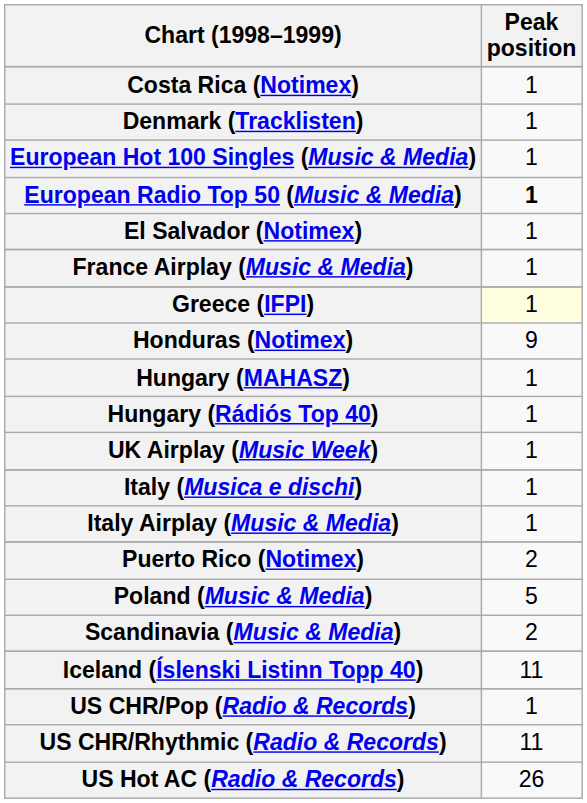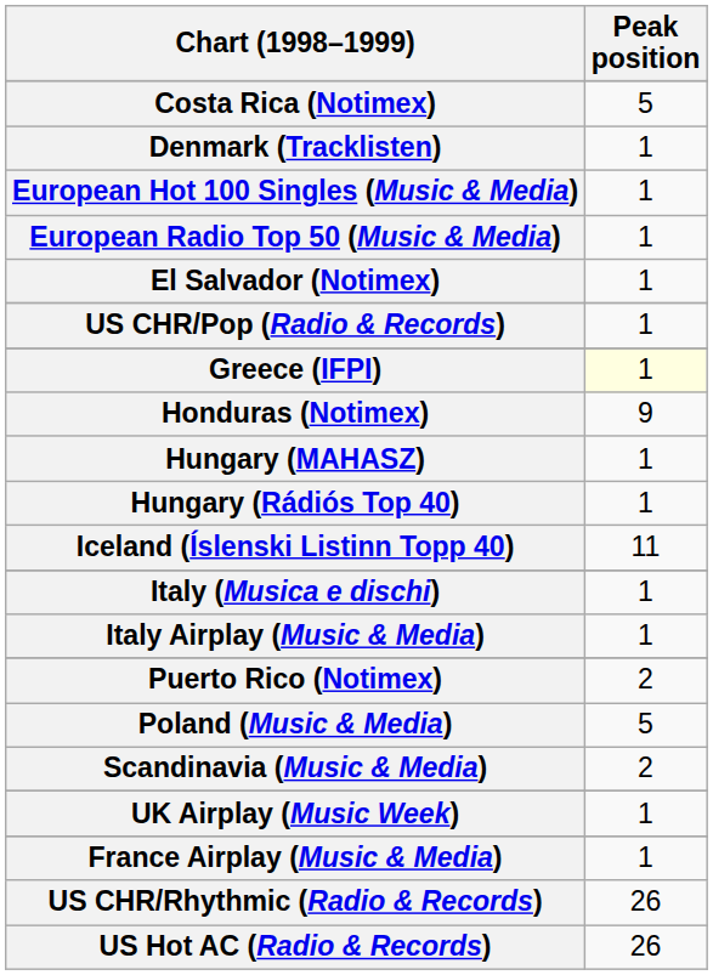Costa Rica (Notimex) | Peak position: 1 -> 5
European Radio Top 50 (Music & Media) | Peak position: bold -> normal
rows swapped: France Airplay (Music & Media) <-> US CHR/Pop (Radio & Records)
rows swapped: Iceland (Íslenski Listinn Topp 40) <-> UK Airplay (Music Week)
US CHR/Rhythmic (Radio & Records) | Peak position: 11 -> 26
